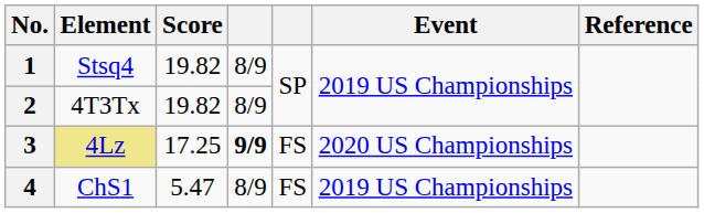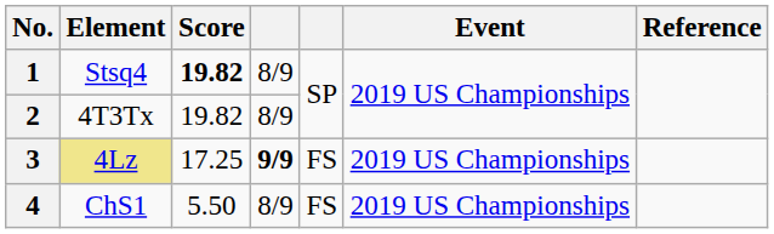1 | Score: normal -> bold
3 | Event: 2020 US Championships -> 2019 US Championships
4 | Score: 5.47 -> 5.50
